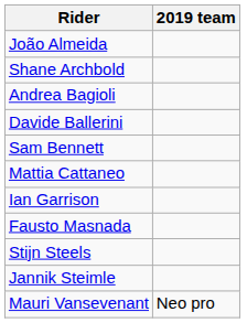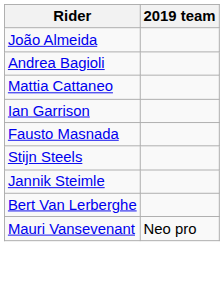- row: Shane Archbold
- row: Davide Ballerini
- row: Sam Bennett
+ row: Bert Van Lerberghe
